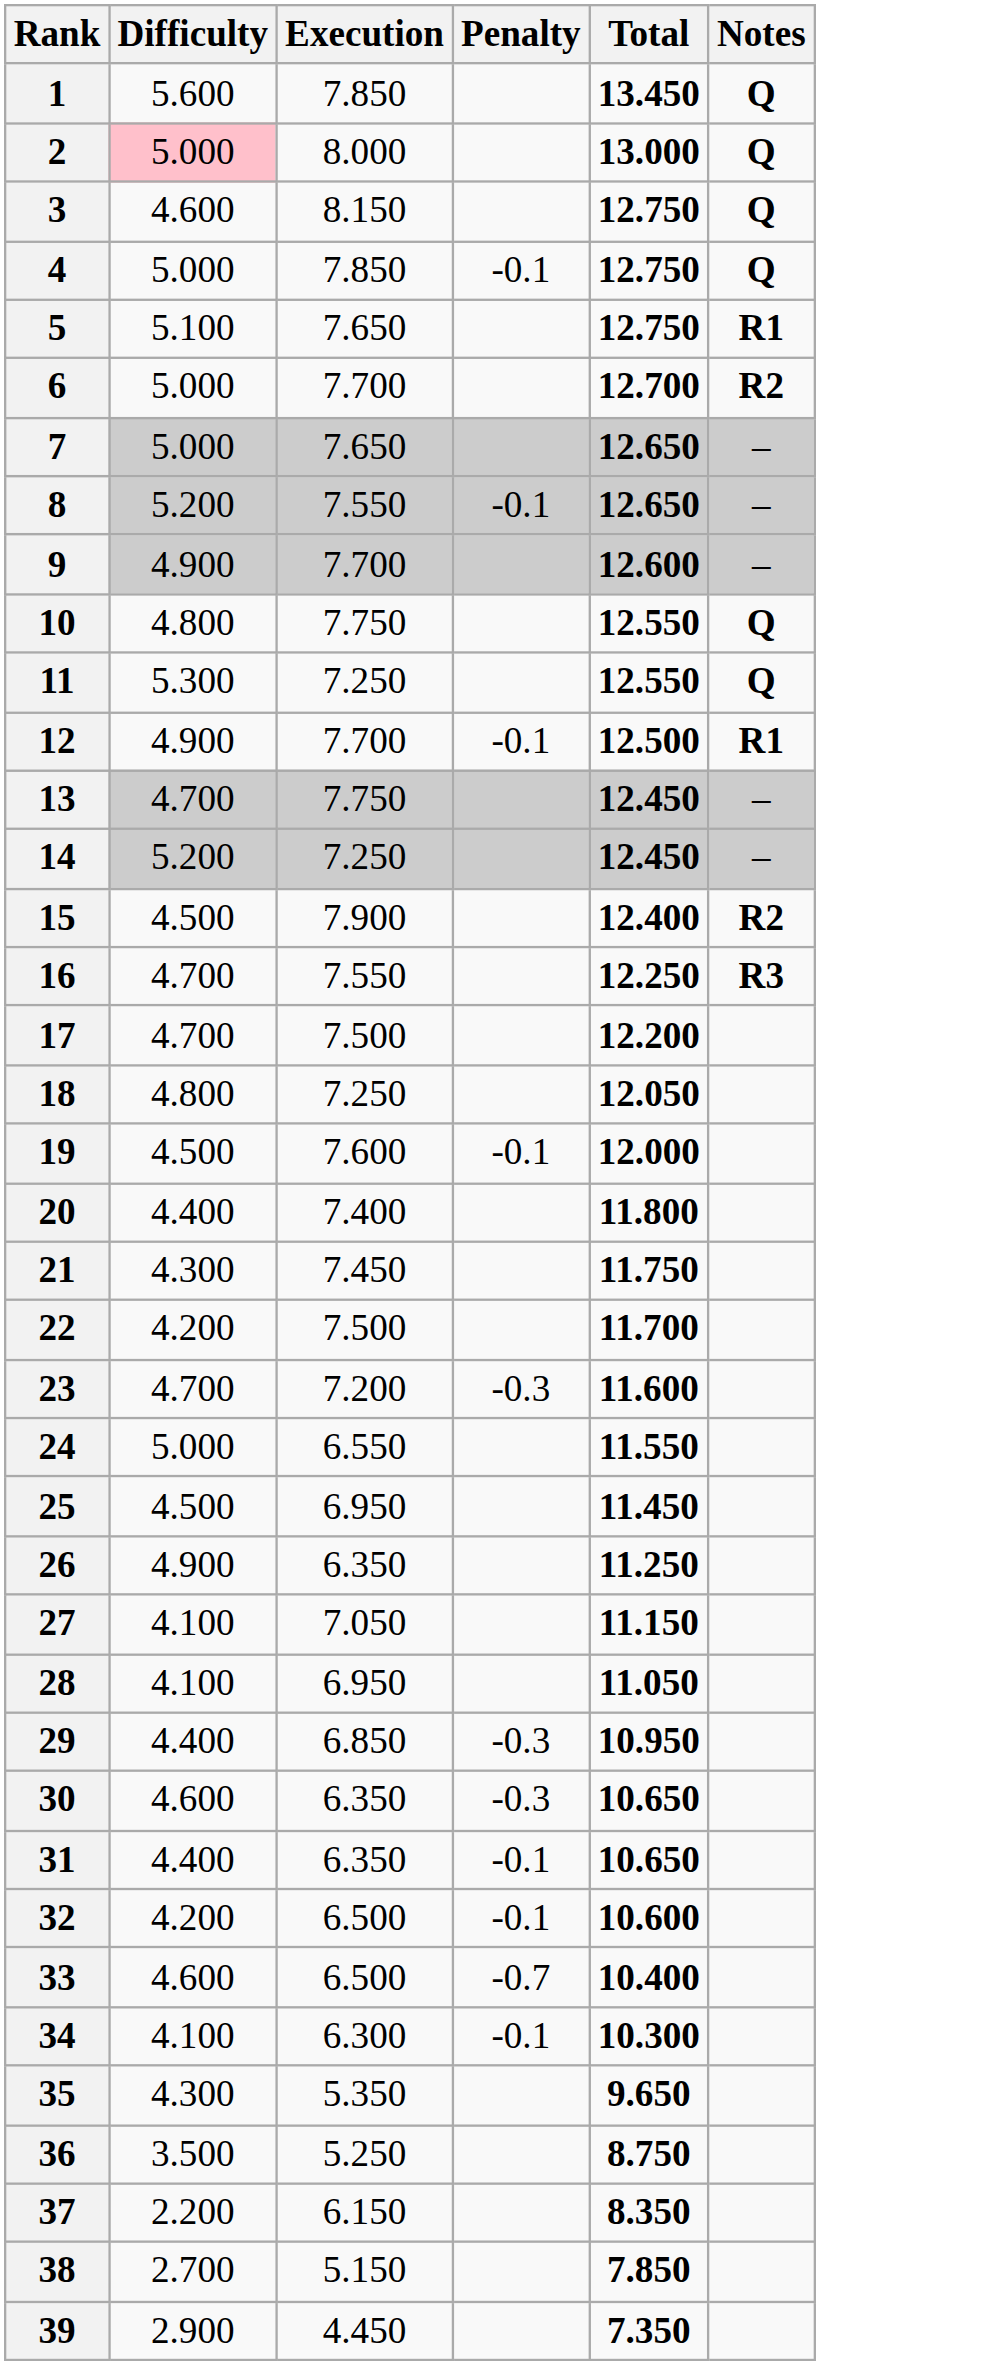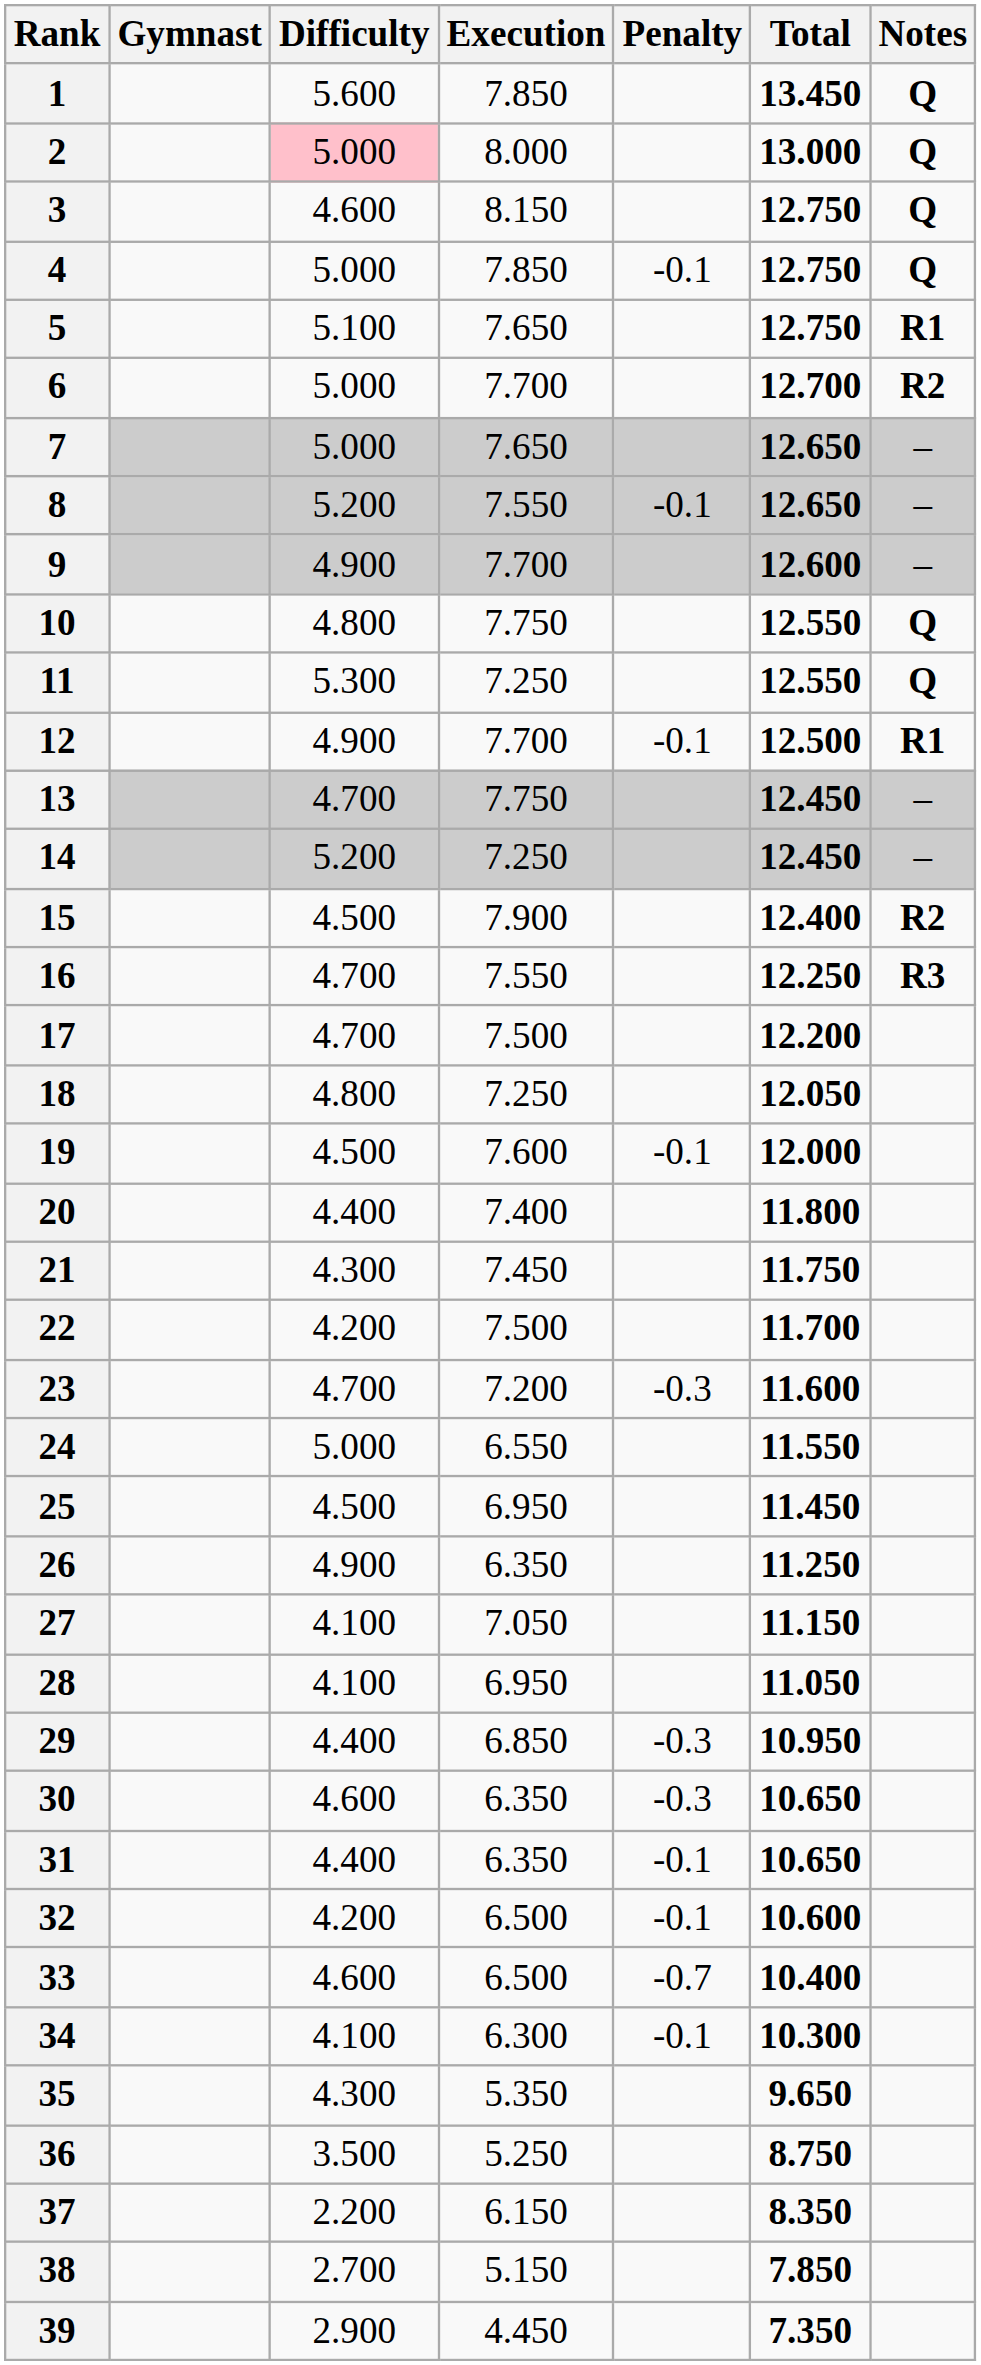+ column: Gymnast
